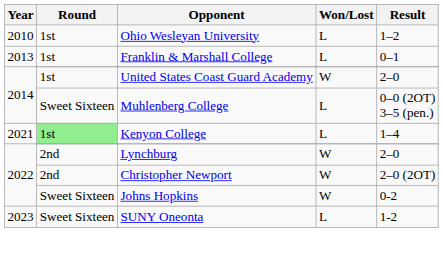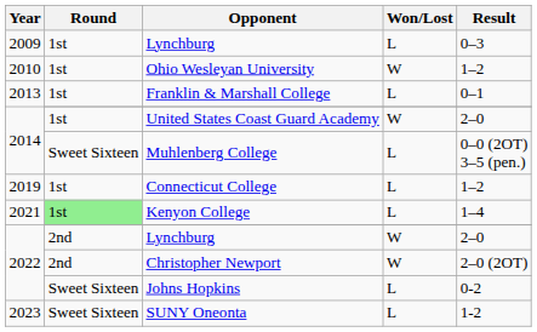+ row: 2009 | 1st | Lynchburg | L | 0–3
Ohio Wesleyan University | Won/Lost: L -> W
+ row: 2019 | 1st | Connecticut College | L | 1–2
Johns Hopkins | Won/Lost: W -> L
